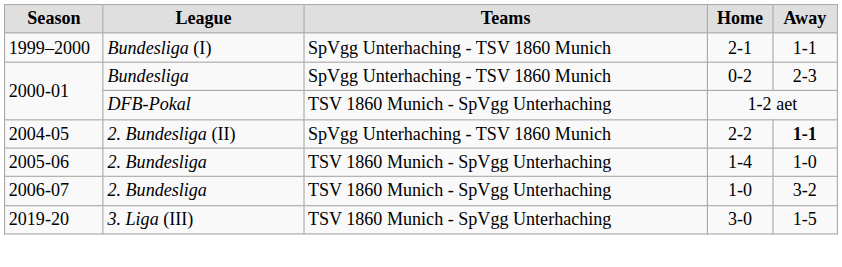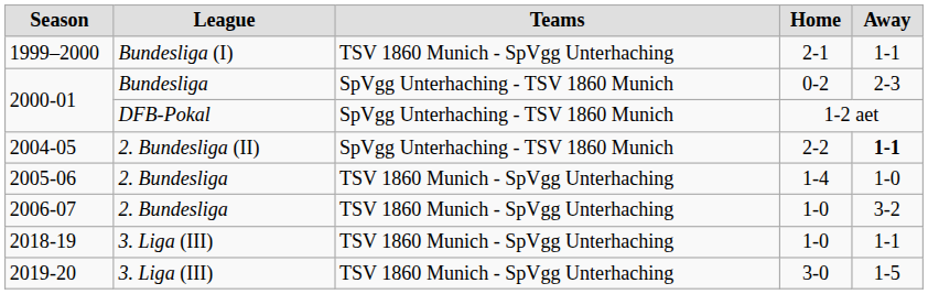1999–2000 | Teams: SpVgg Unterhaching - TSV 1860 Munich -> TSV 1860 Munich - SpVgg Unterhaching
2000-01 / 1-2 aet | Teams: TSV 1860 Munich - SpVgg Unterhaching -> SpVgg Unterhaching - TSV 1860 Munich
+ row: 2018-19 | 3. Liga (III) | TSV 1860 Munich - SpVgg Unterhaching | 1-0 | 1-1
